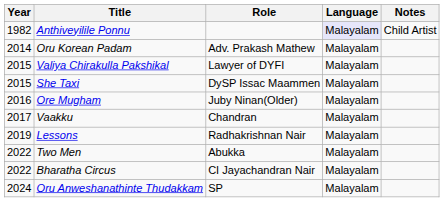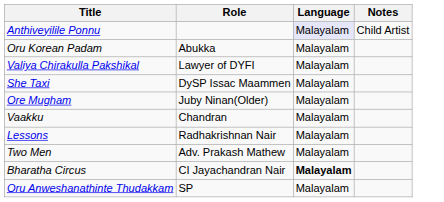- column: Year | 1982 | 2014 | 2015 | 2015 | 2016 | 2017 | 2019 | 2022 | 2022 | 2024
Oru Korean Padam | Role: Adv. Prakash Mathew -> Abukka
Two Men | Role: Abukka -> Adv. Prakash Mathew
Bharatha Circus | Language: normal -> bold
